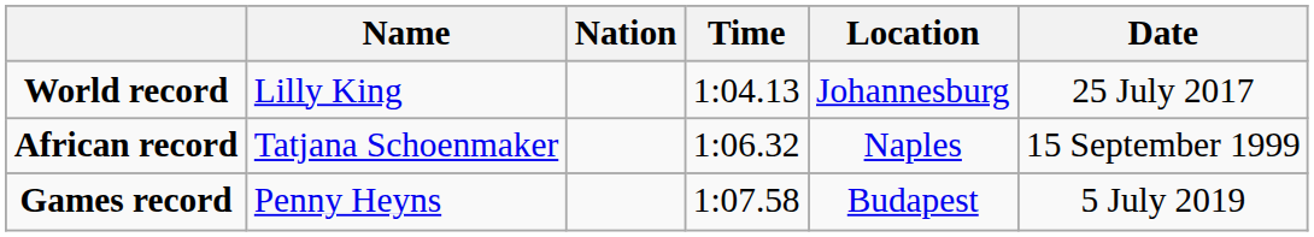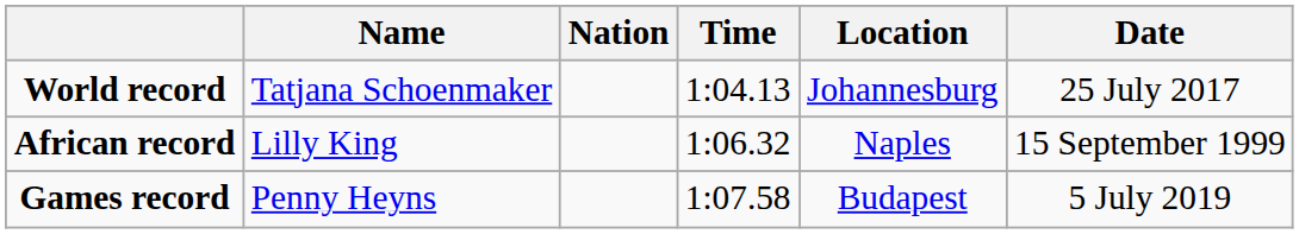World record | Name: Lilly King -> Tatjana Schoenmaker
African record | Name: Tatjana Schoenmaker -> Lilly King
